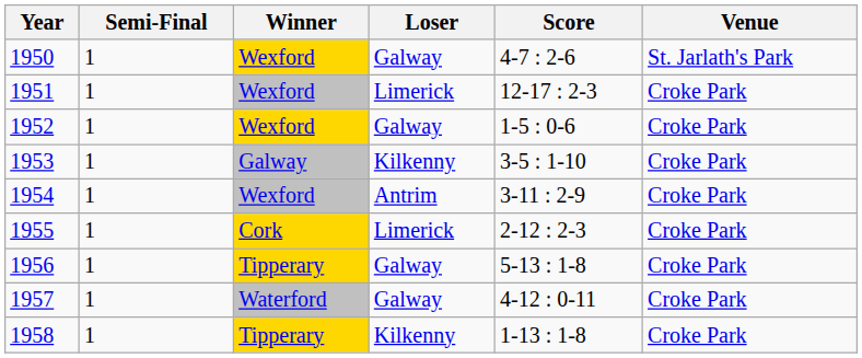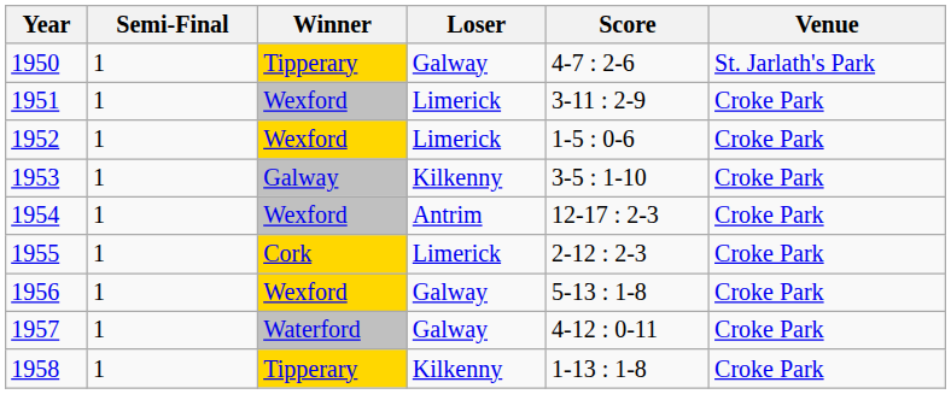1950 | Winner: Wexford -> Tipperary
1951 | Score: 12-17 : 2-3 -> 3-11 : 2-9
1952 | Loser: Galway -> Limerick
1954 | Score: 3-11 : 2-9 -> 12-17 : 2-3
1956 | Winner: Tipperary -> Wexford
